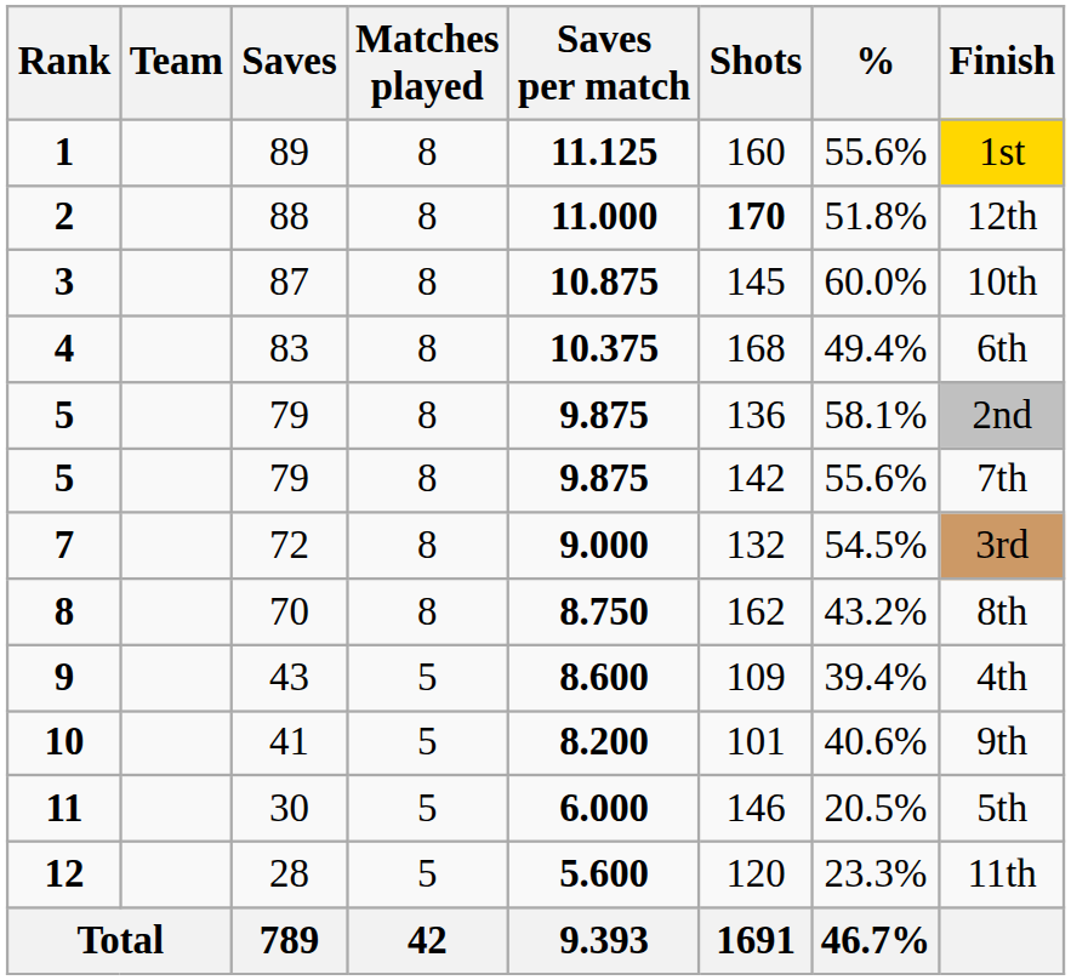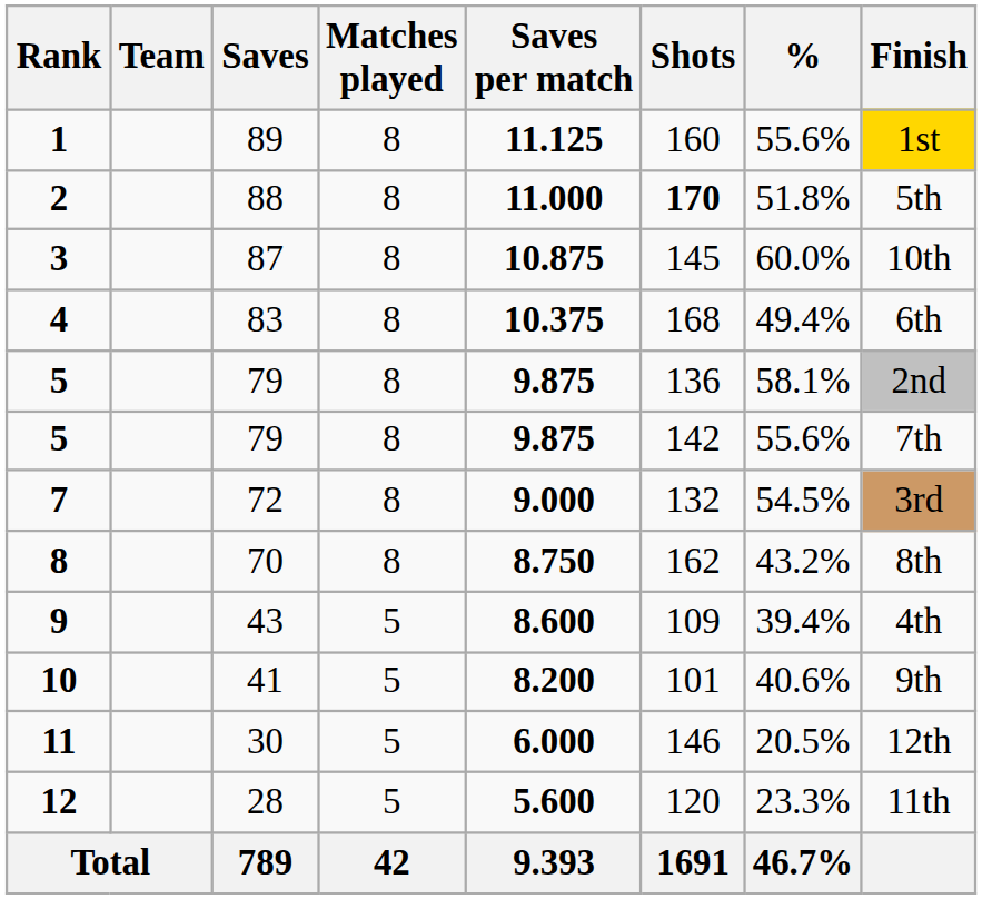2 | Finish: 12th -> 5th
11 | Finish: 5th -> 12th
